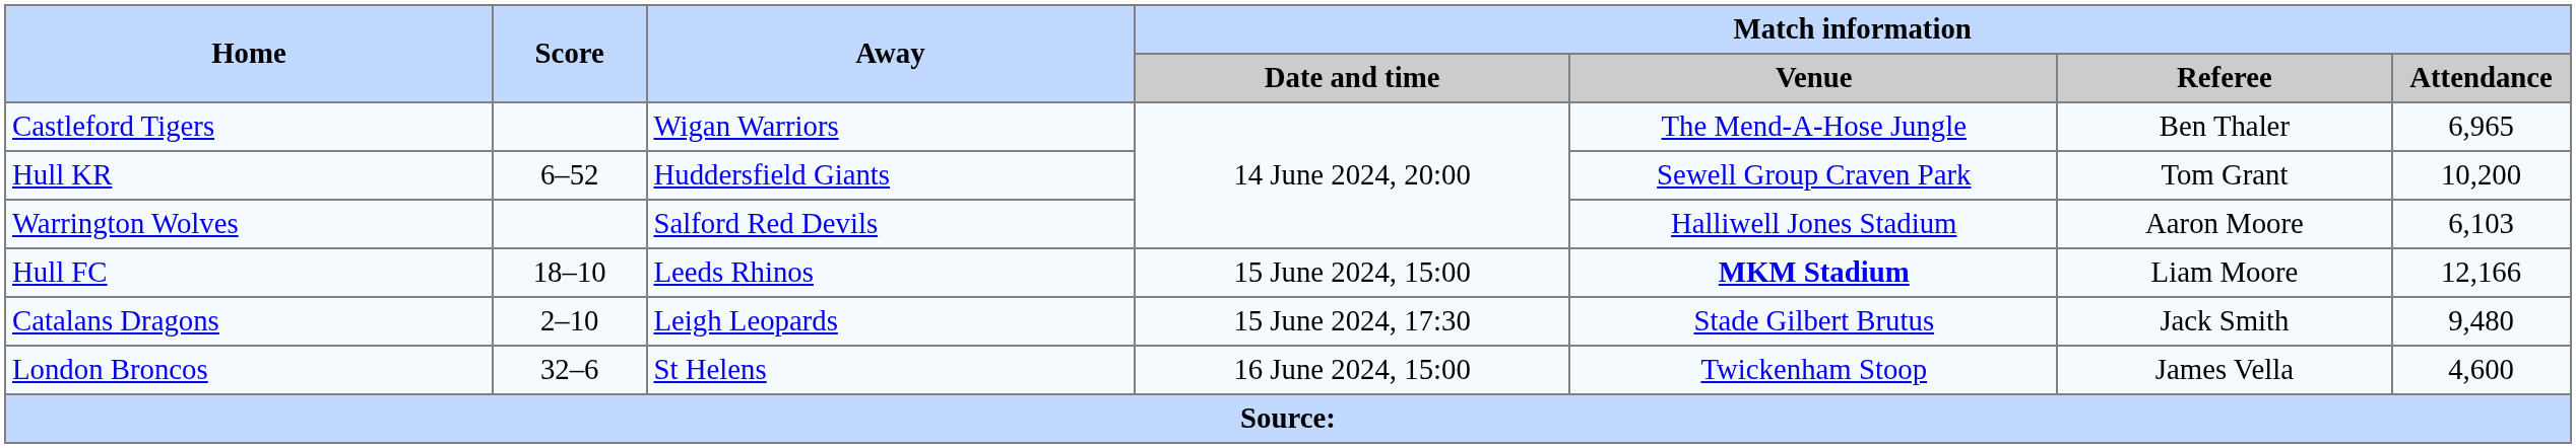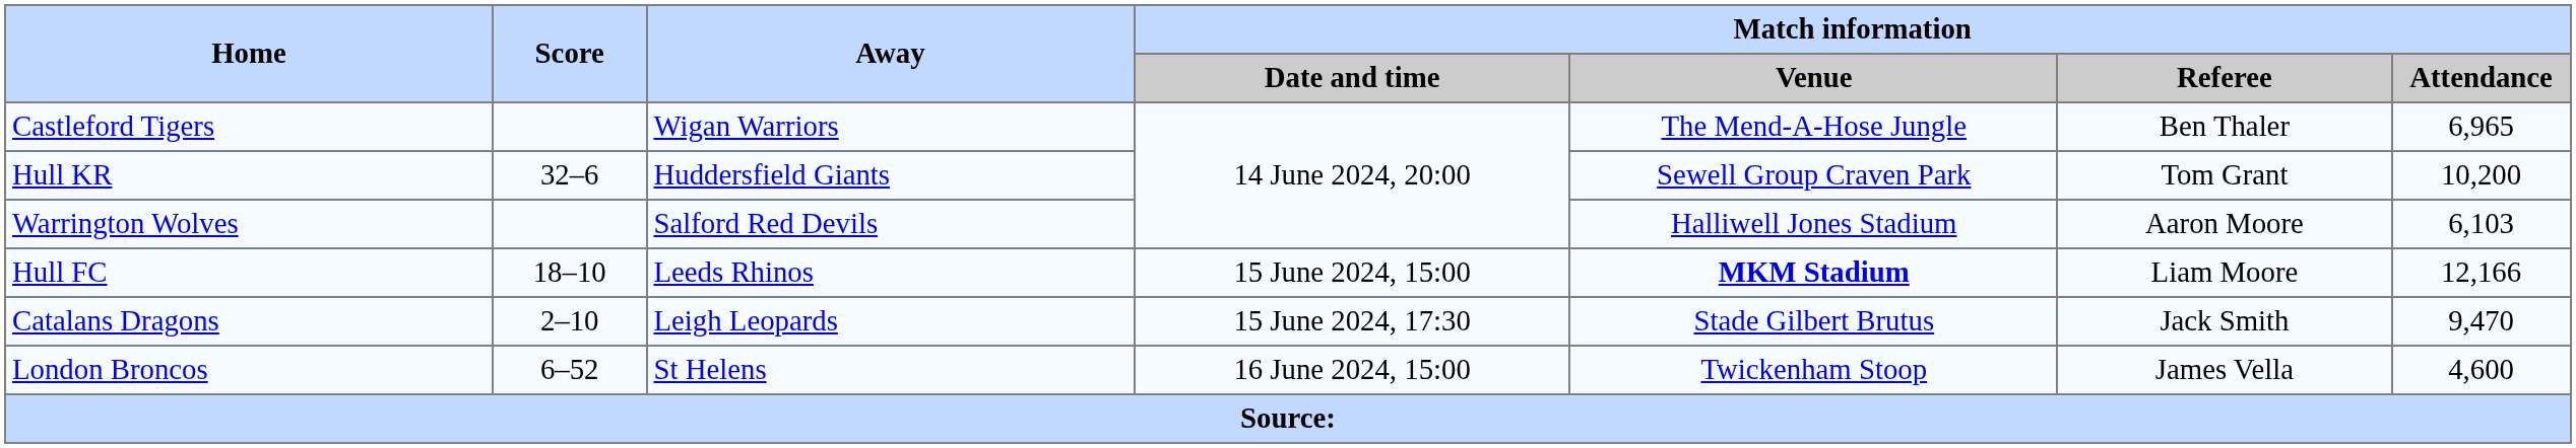Hull KR | Score: 6–52 -> 32–6
Catalans Dragons | Match information / Attendance: 9,480 -> 9,470
London Broncos | Score: 32–6 -> 6–52
